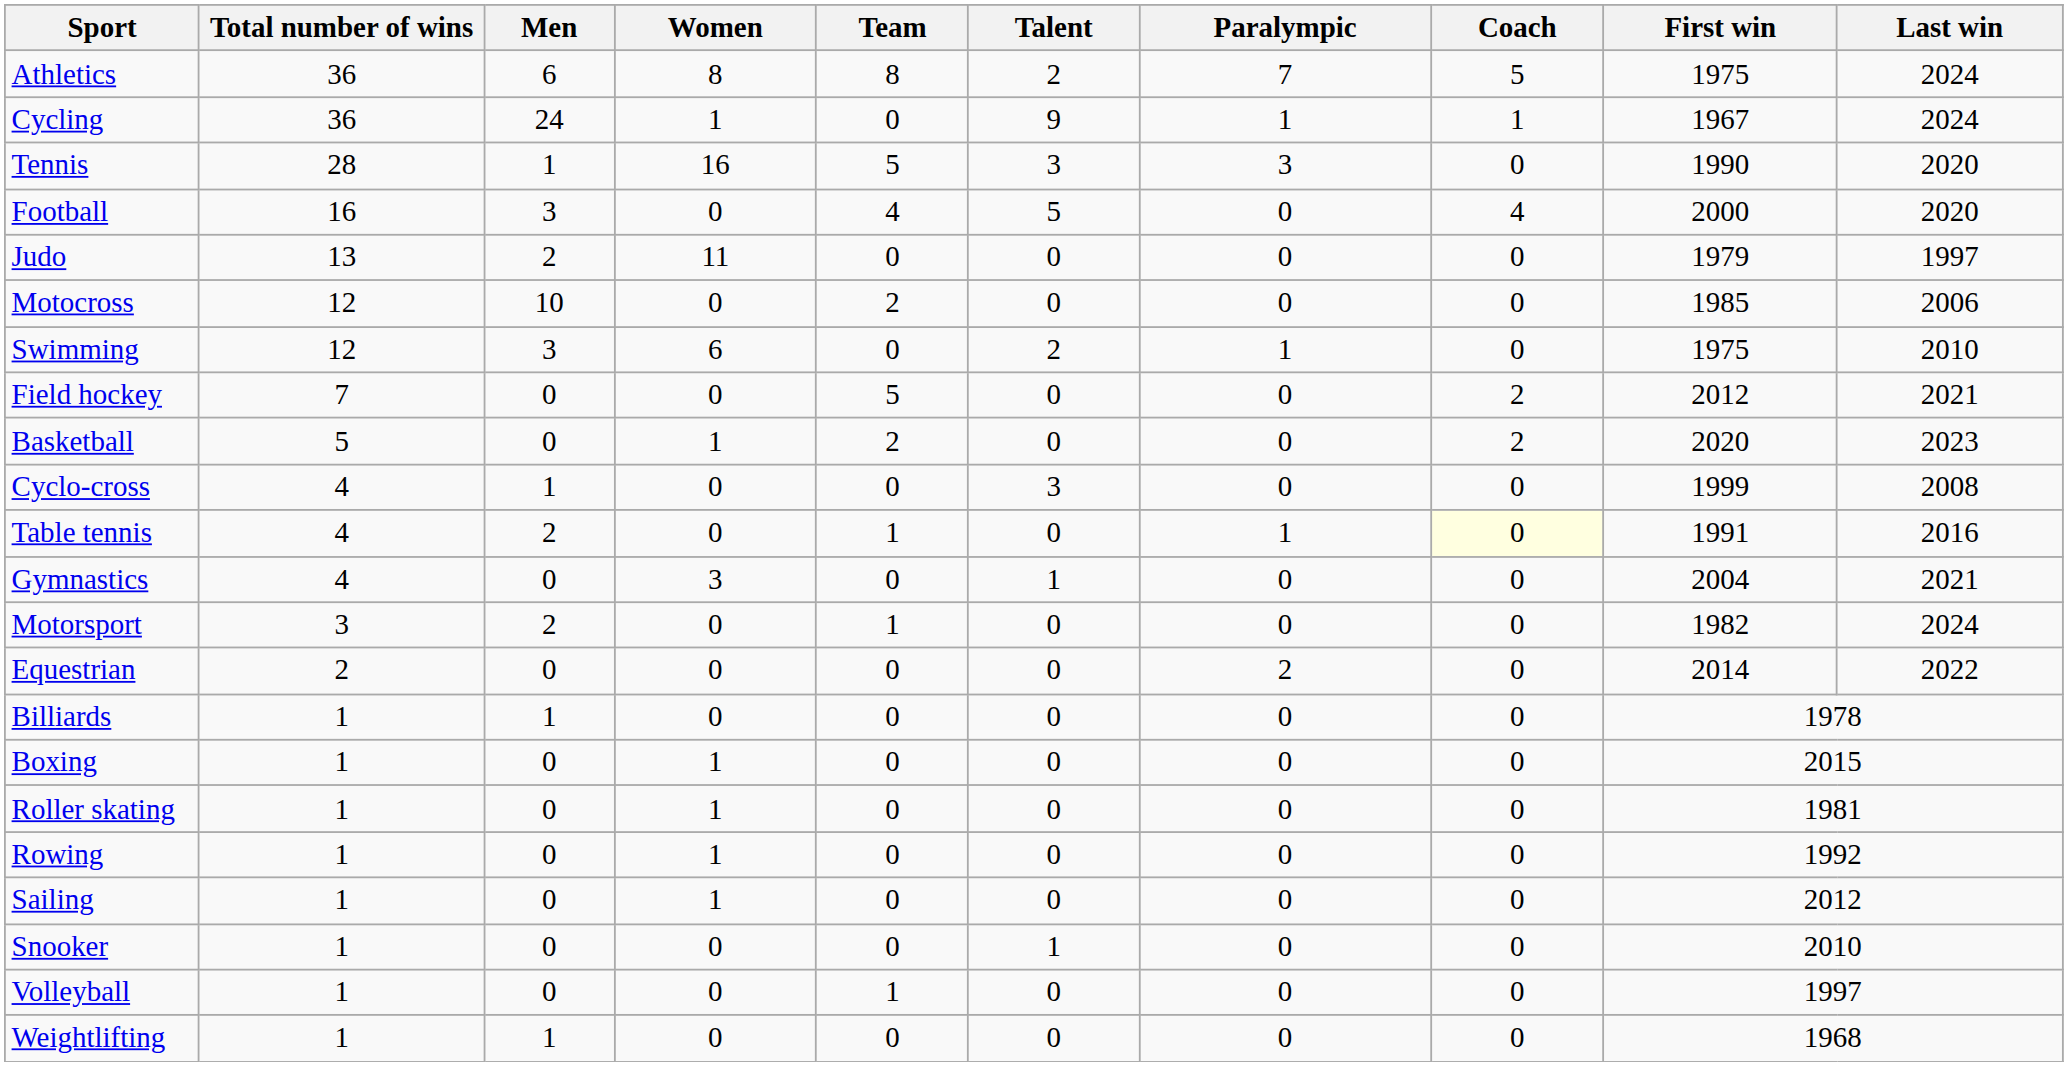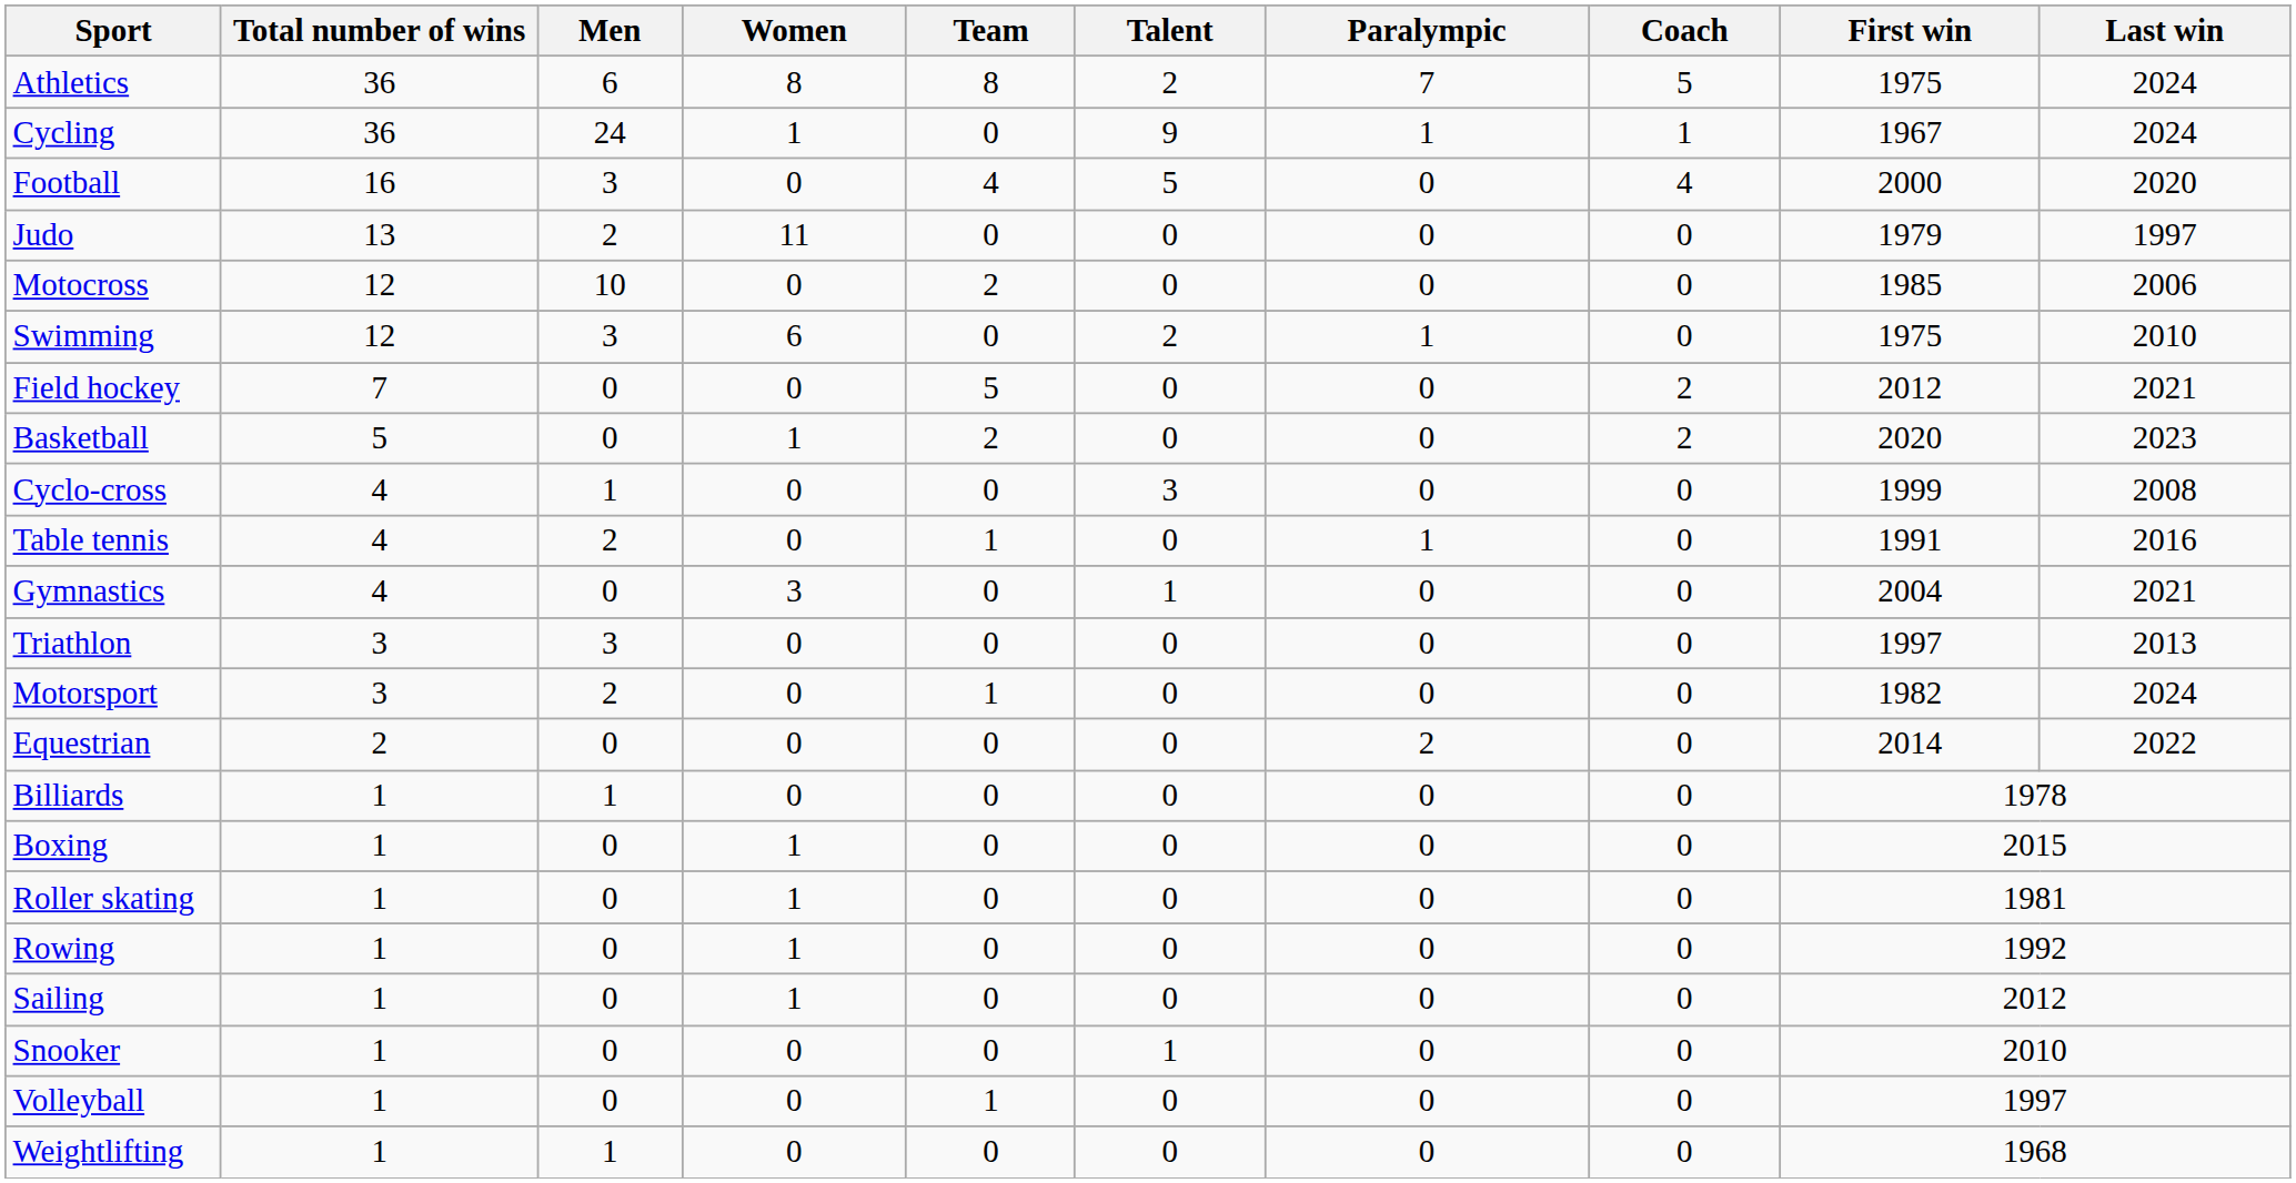- row: Tennis | 28 | 1 | 16 | 5 | 3 | 3 | 0 | 1990 | 2020
Table tennis | Coach: lightyellow background -> no background
+ row: Triathlon | 3 | 3 | 0 | 0 | 0 | 0 | 0 | 1997 | 2013
